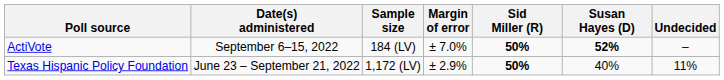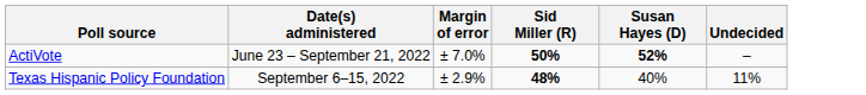- column: Sample size | 184 (LV) | 1,172 (LV)
ActiVote | Date(s) administered: September 6–15, 2022 -> June 23 – September 21, 2022
Texas Hispanic Policy Foundation | Date(s) administered: June 23 – September 21, 2022 -> September 6–15, 2022
Texas Hispanic Policy Foundation | Sid Miller (R): 50% -> 48%
